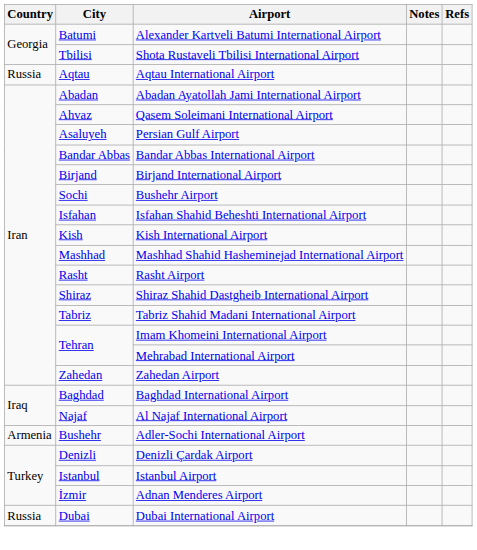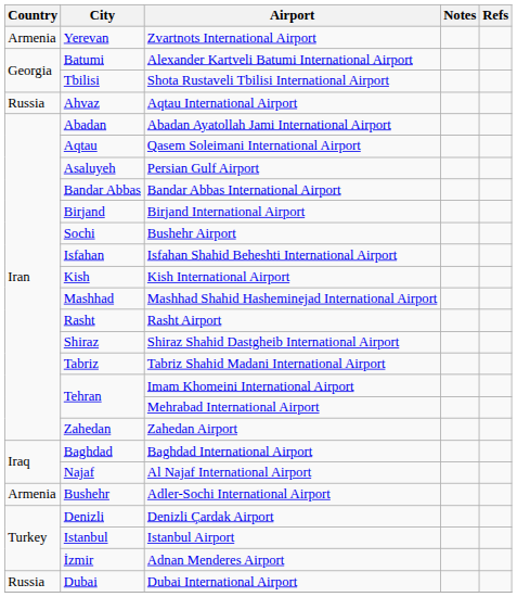+ row: Armenia | Yerevan | Zvartnots International Airport
Aqtau International Airport | City: Aqtau -> Ahvaz
Qasem Soleimani International Airport | City: Ahvaz -> Aqtau
